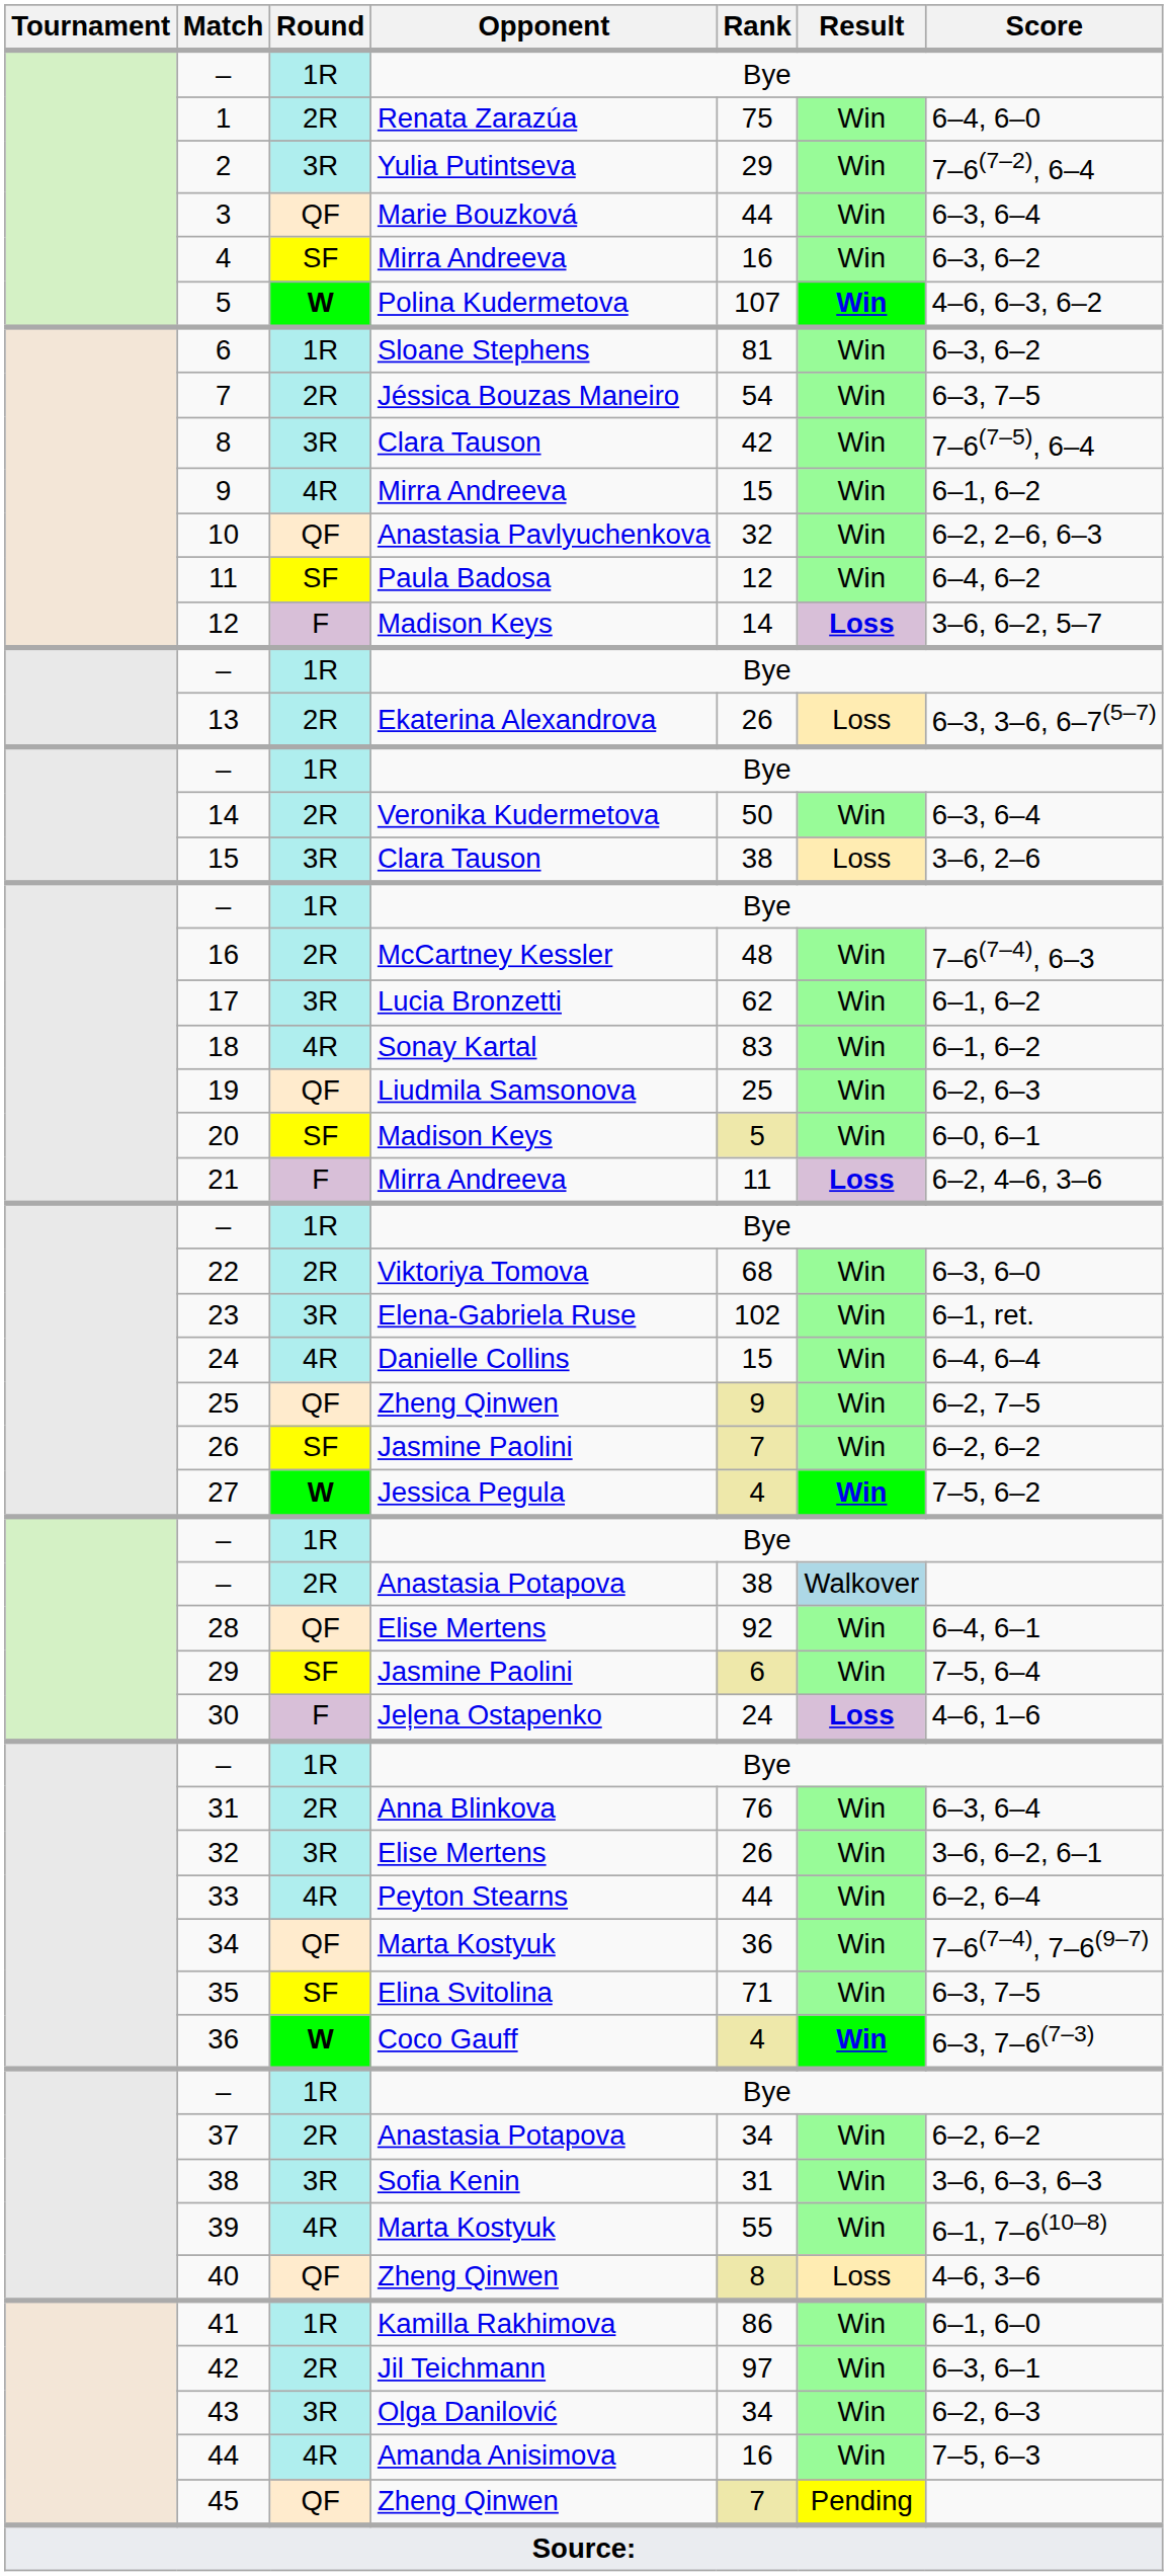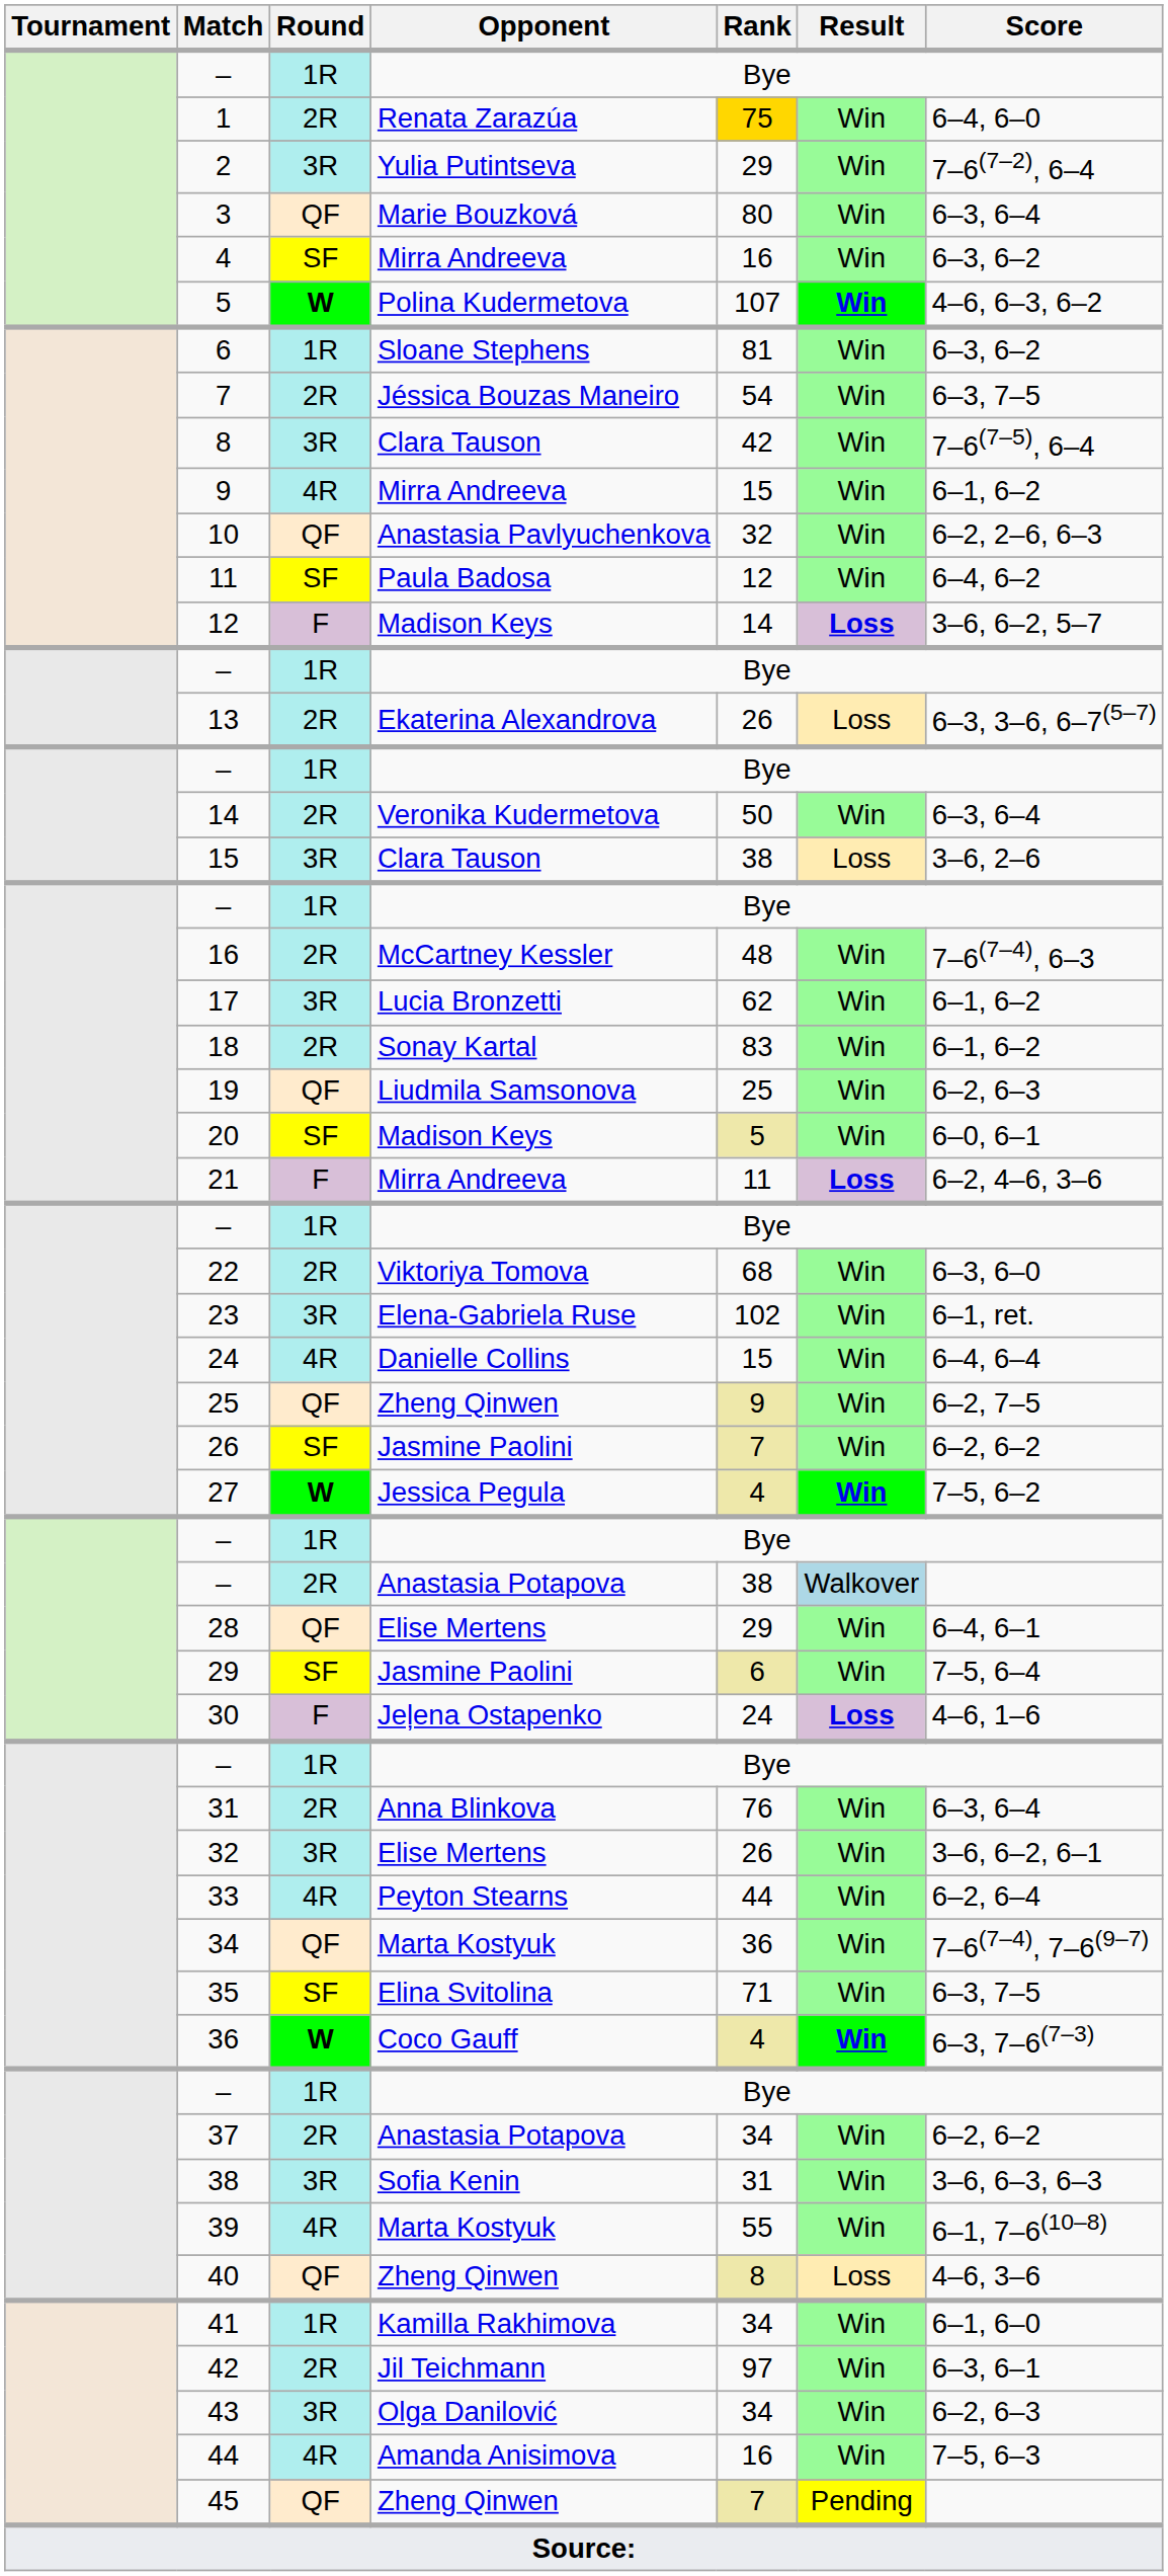1 | Rank: no background -> gold background
3 | Rank: 44 -> 80
18 | Round: 4R -> 2R
28 | Rank: 92 -> 29
41 | Rank: 86 -> 34
